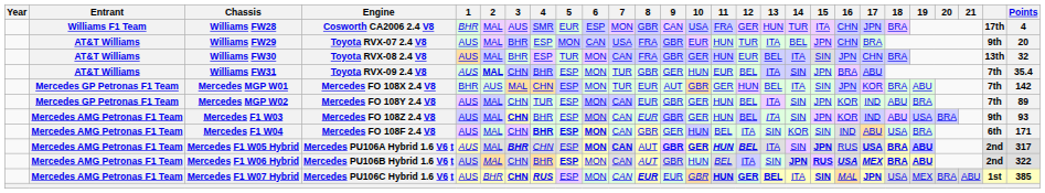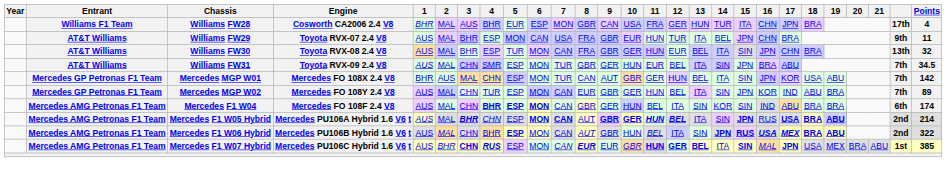Williams FW28 | 4: SMR -> BHR
Williams FW29 | Points: 20 -> 11
Williams FW31 | 2: bold -> normal
Williams FW31 | 4: BHR -> SMR
Williams FW31 | Points: 35.4 -> 34.5
Mercedes MGP W01 | 8: EUR -> CAN
Mercedes MGP W01 | 18: BRA -> USA
- row: Mercedes AMG Petronas F1 Team | Mercedes F1 W03 | Mercedes FO 108Z 2.4 V8 | AUS | MAL | CHN | BHR | ESP | MON | CAN | EUR | GBR | GER | HUN | BEL | ITA | SIN | JPN | KOR | IND | ABU | USA | BRA | 9th | 93
Mercedes F1 W04 | 18: USA -> BRA
Mercedes F1 W04 | Points: 171 -> 174
Mercedes F1 W05 Hybrid | Points: 317 -> 214
